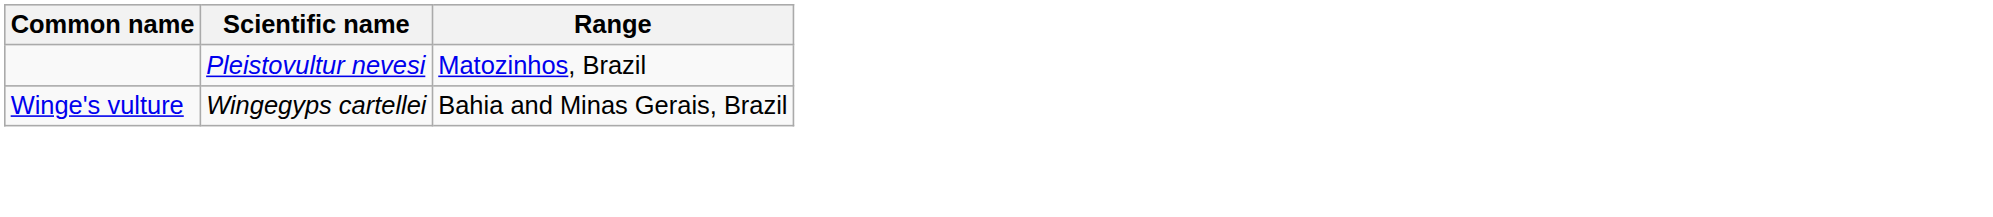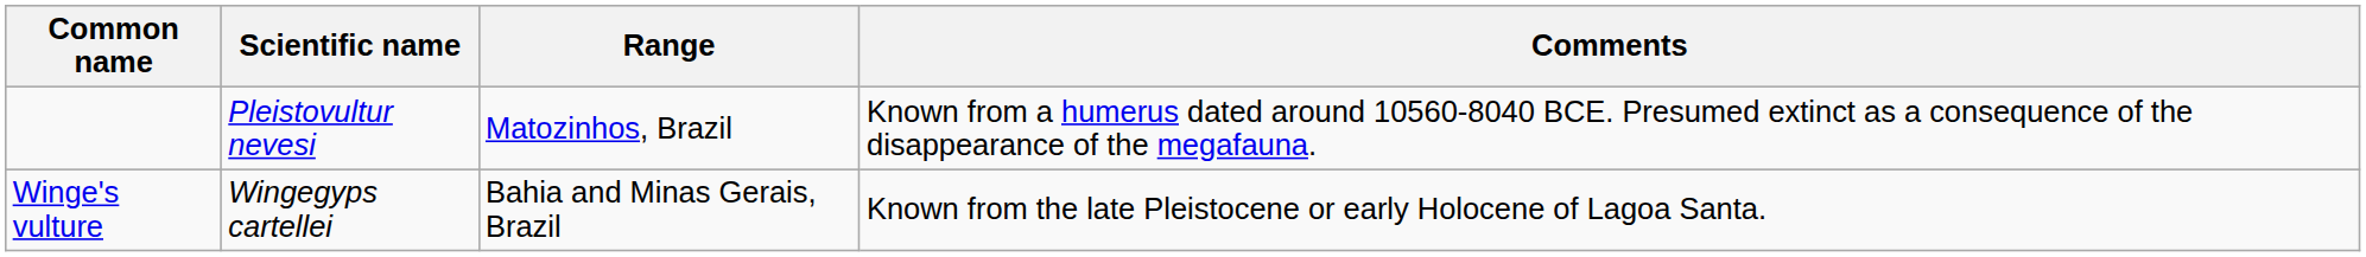+ column: Comments | Known from a humerus dated around 10560-8040 BCE. Presumed extinct as a consequence of the disappearance of the megafauna. | Known from the late Pleistocene or early Holocene of Lagoa Santa.
